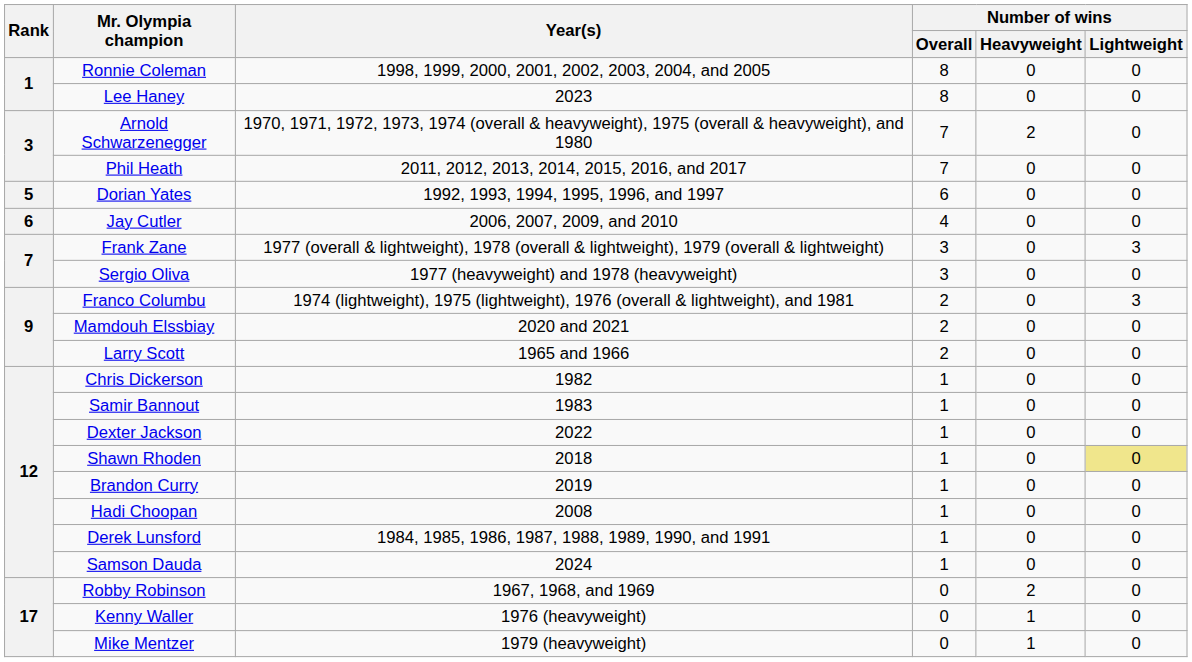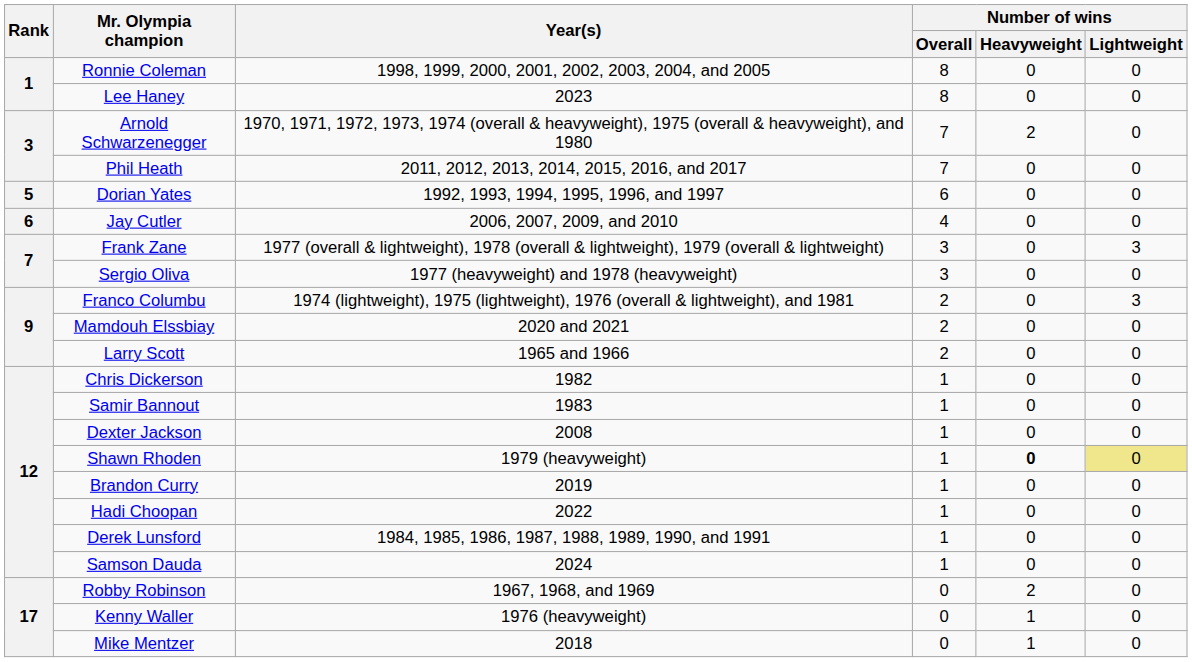Dexter Jackson | Year(s): 2022 -> 2008
Shawn Rhoden | Year(s): 2018 -> 1979 (heavyweight)
Shawn Rhoden | Number of wins / Heavyweight: normal -> bold
Hadi Choopan | Year(s): 2008 -> 2022
Mike Mentzer | Year(s): 1979 (heavyweight) -> 2018
